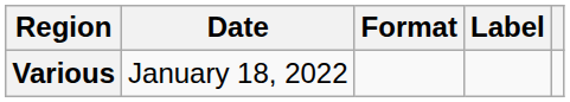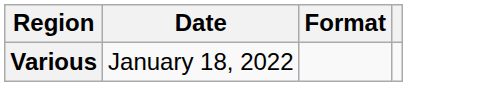- column: Label
